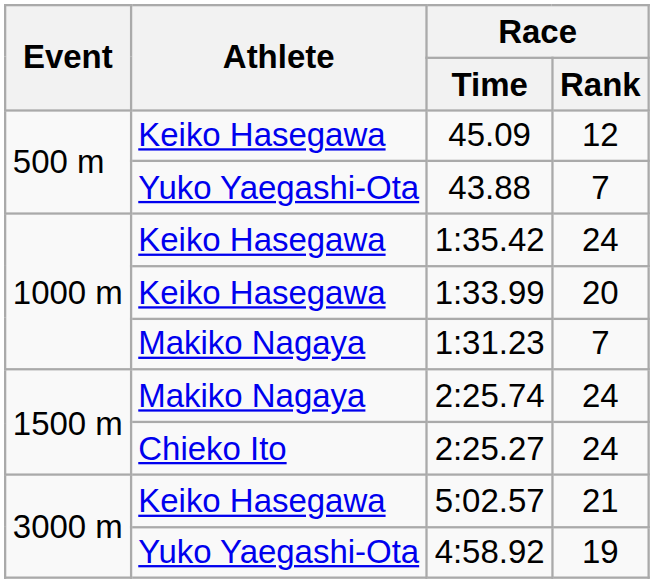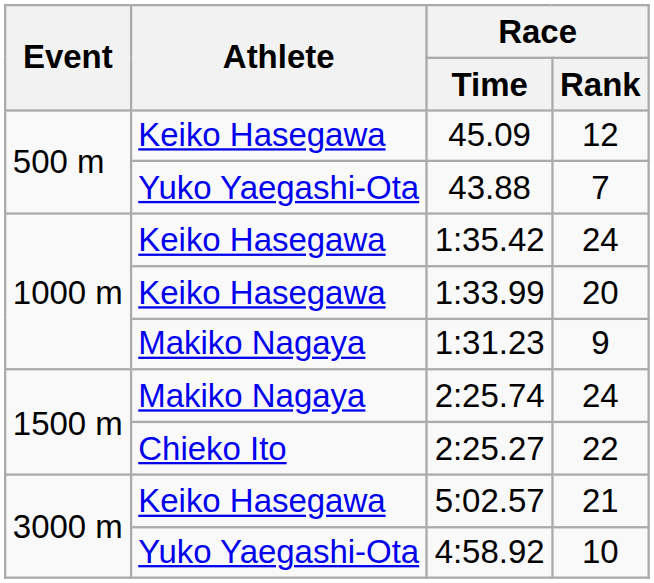1:31.23 | Race / Rank: 7 -> 9
2:25.27 | Race / Rank: 24 -> 22
4:58.92 | Race / Rank: 19 -> 10
